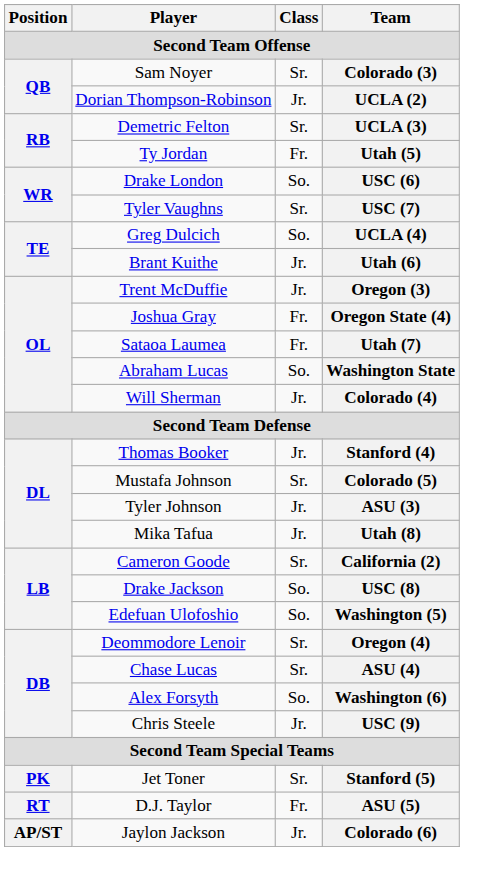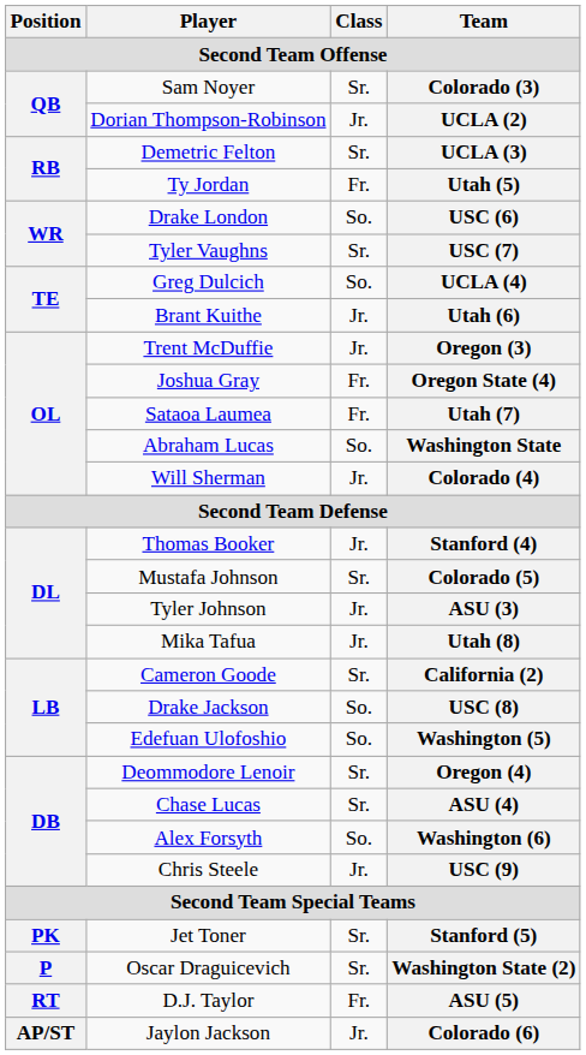+ row: P | Oscar Draguicevich | Sr. | Washington State (2)
